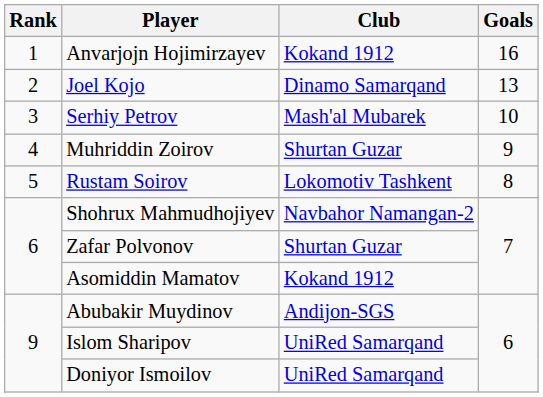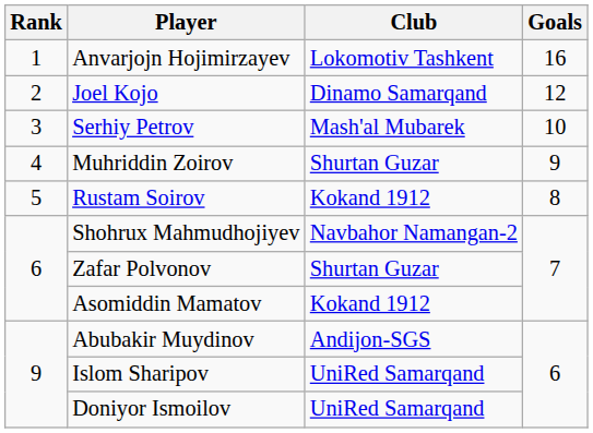Anvarjojn Hojimirzayev | Club: Kokand 1912 -> Lokomotiv Tashkent
Joel Kojo | Goals: 13 -> 12
Rustam Soirov | Club: Lokomotiv Tashkent -> Kokand 1912
